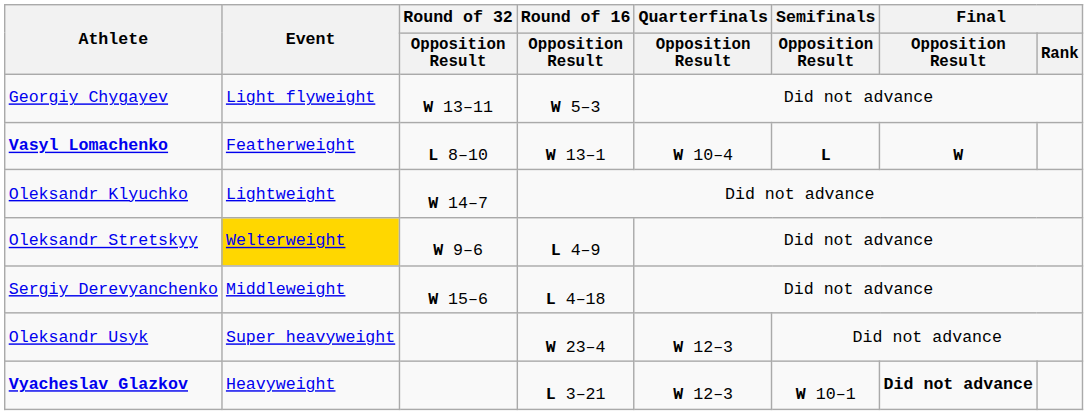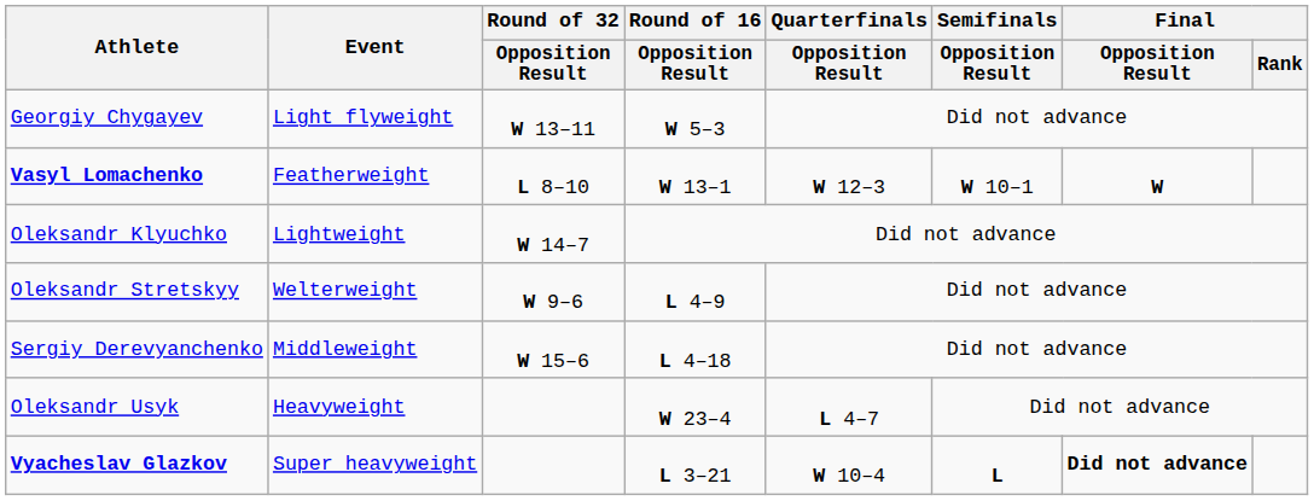Vasyl Lomachenko | Quarterfinals / Opposition Result: W 10–4 -> W 12–3
Vasyl Lomachenko | Semifinals / Opposition Result: L -> W 10–1
Oleksandr Stretskyy | Event: gold background -> no background
Oleksandr Usyk | Event: Super heavyweight -> Heavyweight
Oleksandr Usyk | Quarterfinals / Opposition Result: W 12–3 -> L 4–7
Vyacheslav Glazkov | Event: Heavyweight -> Super heavyweight
Vyacheslav Glazkov | Quarterfinals / Opposition Result: W 12–3 -> W 10–4
Vyacheslav Glazkov | Semifinals / Opposition Result: W 10–1 -> L
